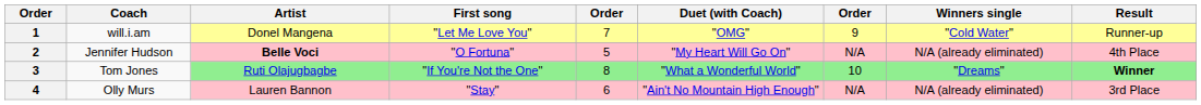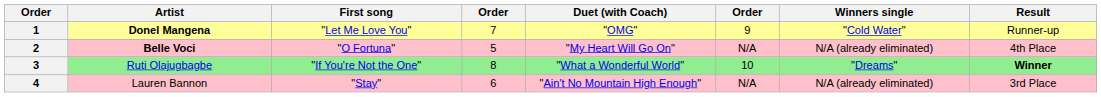- column: Coach | will.i.am | Jennifer Hudson | Tom Jones | Olly Murs
1 | Artist: normal -> bold
